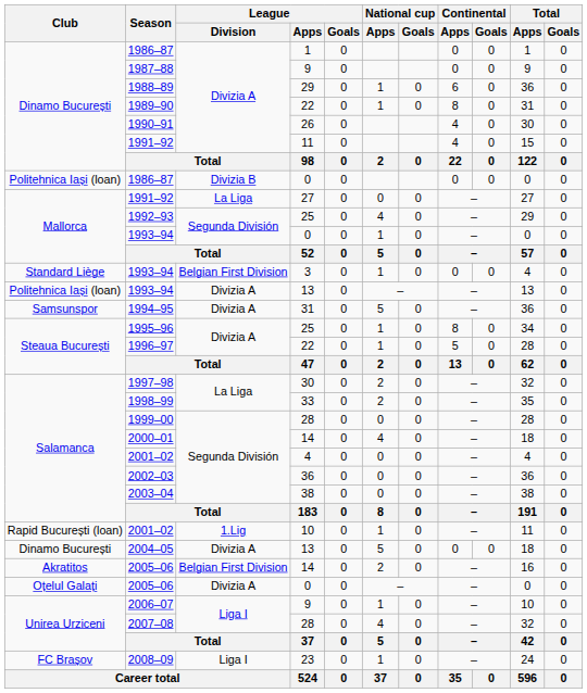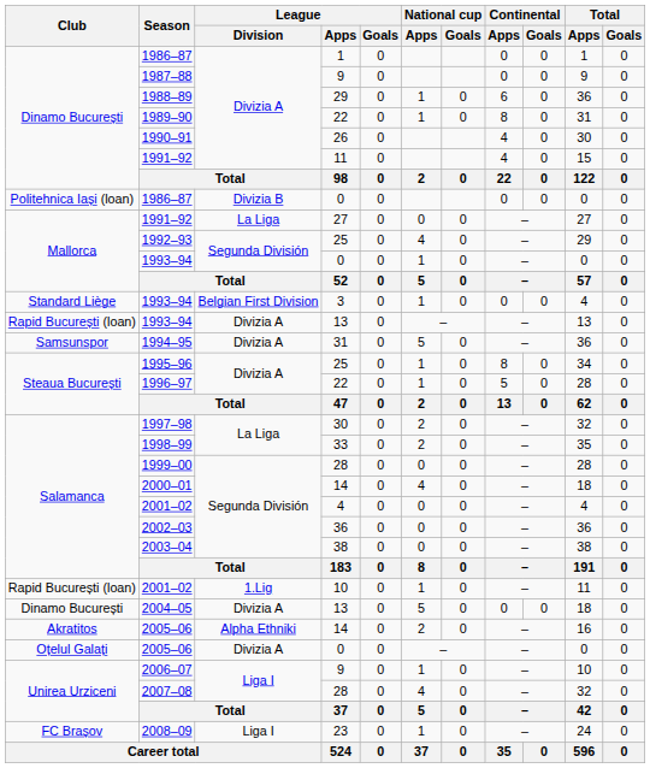1993–94 / 13 | Club: Politehnica Iași (loan) -> Rapid București (loan)
2005–06 / 14 | League / Division: Belgian First Division -> Alpha Ethniki
